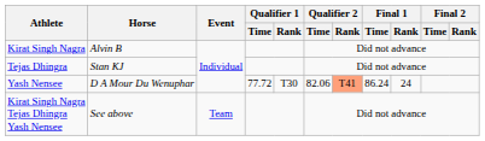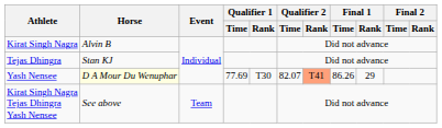Yash Nensee | Horse: no background -> lightyellow background
Yash Nensee | Qualifier 1 / Time: 77.72 -> 77.69
Yash Nensee | Qualifier 2 / Time: 82.06 -> 82.07
Yash Nensee | Final 1 / Time: 86.24 -> 86.26
Yash Nensee | Final 1 / Rank: 24 -> 29
